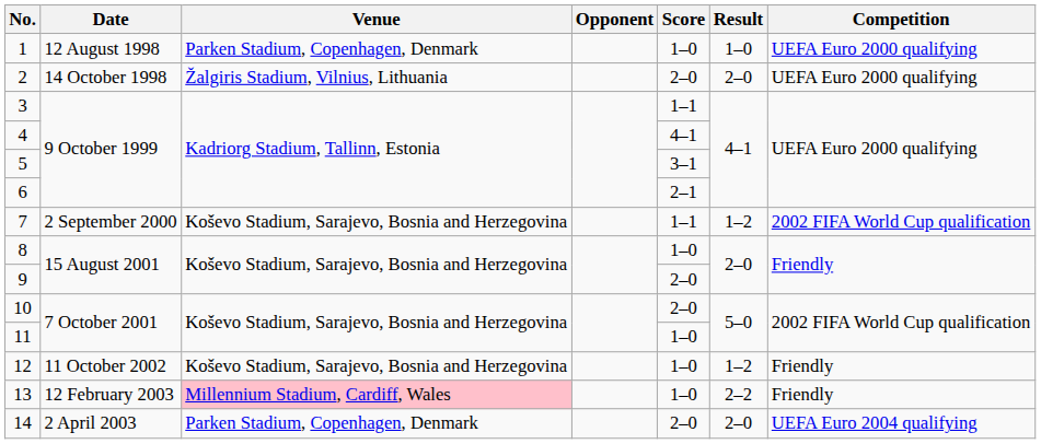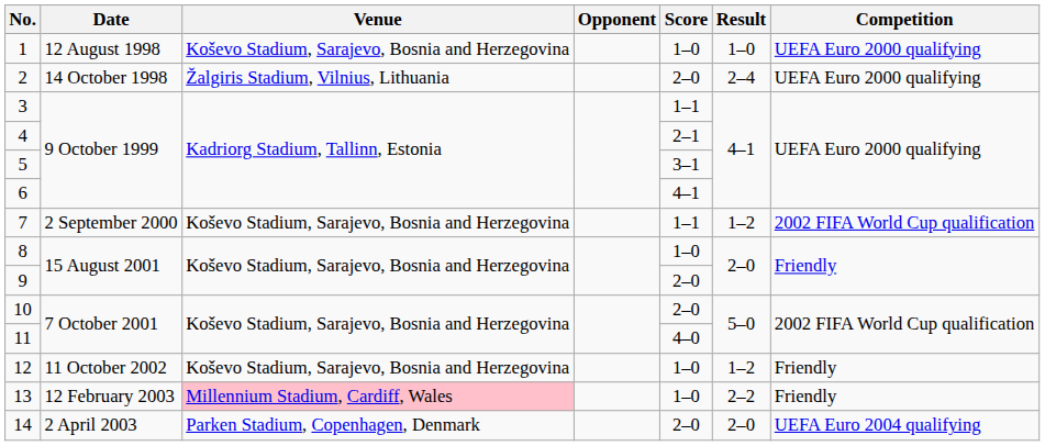1 | Venue: Parken Stadium, Copenhagen, Denmark -> Koševo Stadium, Sarajevo, Bosnia and Herzegovina
2 | Result: 2–0 -> 2–4
4 | Score: 4–1 -> 2–1
6 | Score: 2–1 -> 4–1
11 | Score: 1–0 -> 4–0
